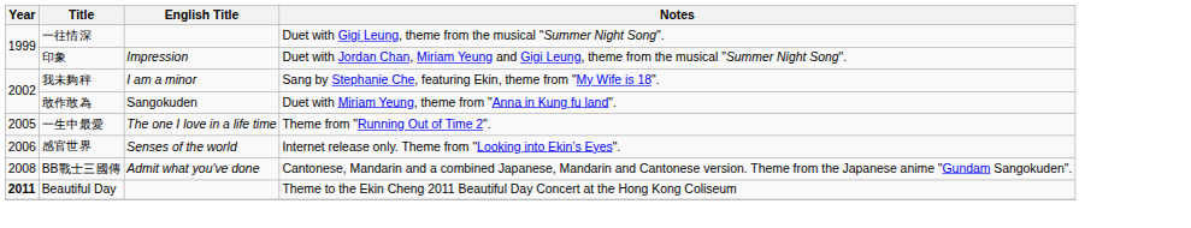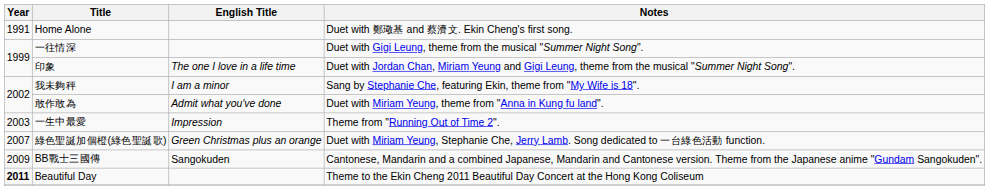+ row: 1991 | Home Alone | Duet with 鄭璥基 and 蔡濟文. Ekin Cheng's first song.
印象 | English Title: Impression -> The one I love in a life time
敢作敢為 | English Title: Sangokuden -> Admit what you've done
一生中最愛 | Year: 2005 -> 2003
一生中最愛 | English Title: The one I love in a life time -> Impression
- row: 2006 | 感官世界 | Senses of the world | Internet release only. Theme from "Looking into Ekin’s Eyes".
+ row: 2007 | 綠色聖誕加個橙(綠色聖誕歌) | Green Christmas plus an orange | Duet with Miriam Yeung, Stephanie Che, Jerry Lamb. Song dedicated to 一台綠色活動 function.
BB戰士三國傳 | Year: 2008 -> 2009
BB戰士三國傳 | English Title: Admit what you've done -> Sangokuden
